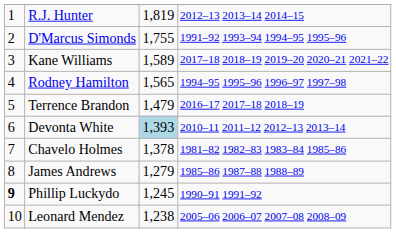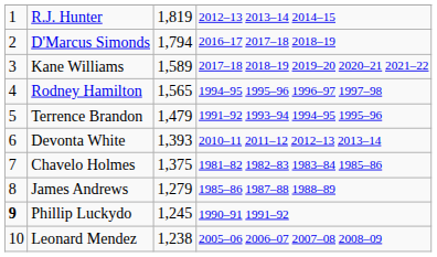D'Marcus Simonds | column 3: 1,755 -> 1,794
D'Marcus Simonds | column 4: 1991–92 1993–94 1994–95 1995–96 -> 2016–17 2017–18 2018–19
Terrence Brandon | column 4: 2016–17 2017–18 2018–19 -> 1991–92 1993–94 1994–95 1995–96
Devonta White | column 3: lightblue background -> no background
Chavelo Holmes | column 3: 1,378 -> 1,375
